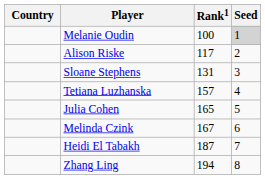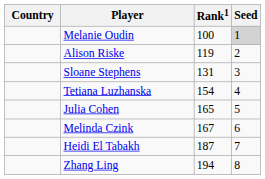Alison Riske | Rank1: 117 -> 119
Tetiana Luzhanska | Rank1: 157 -> 154
